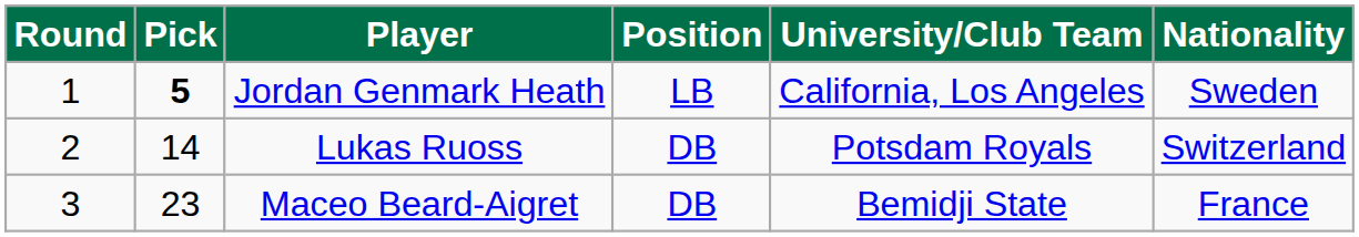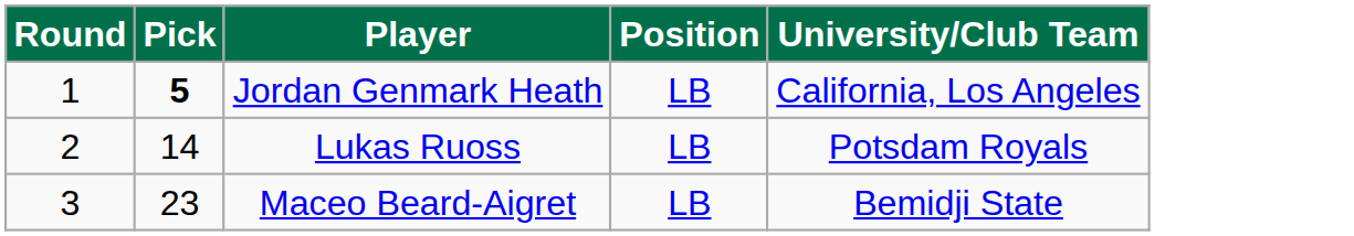- column: Nationality | Sweden | Switzerland | France
Lukas Ruoss | Position: DB -> LB
Maceo Beard-Aigret | Position: DB -> LB
